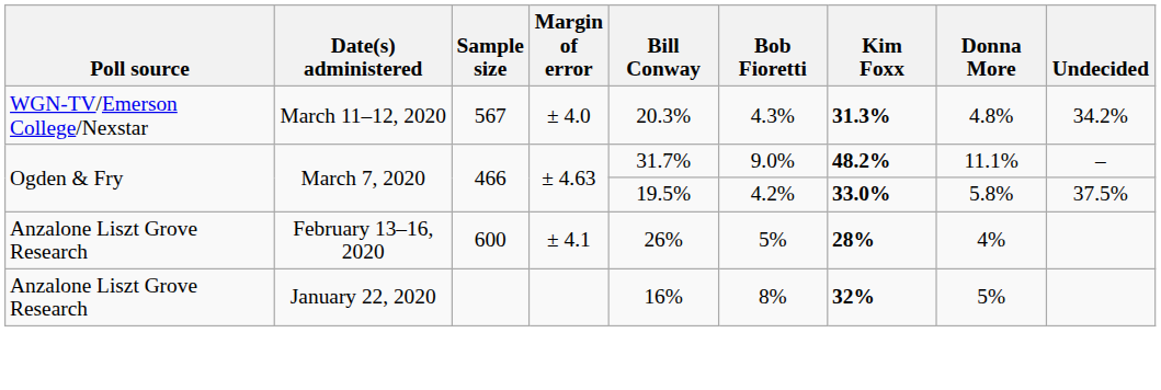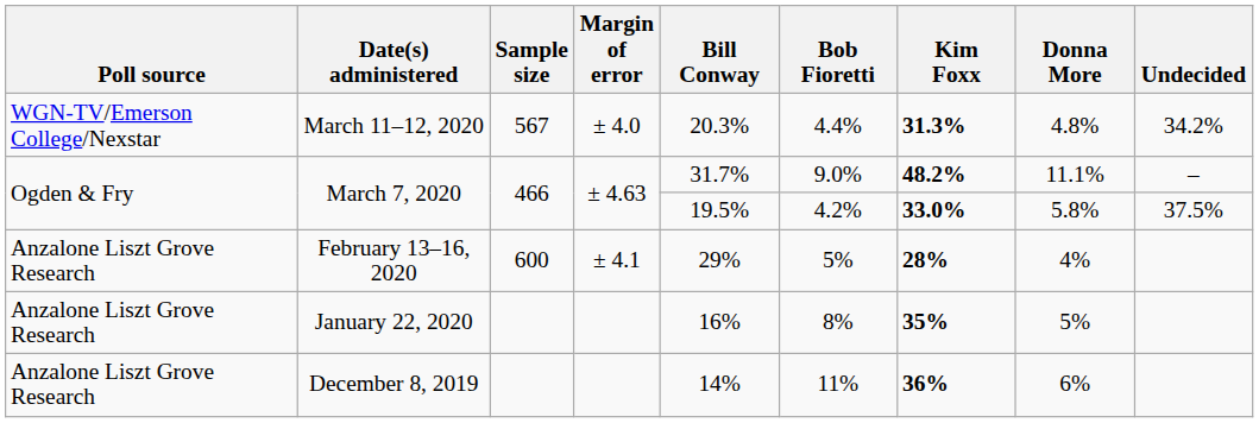March 11–12, 2020 | Bob Fioretti: 4.3% -> 4.4%
February 13–16, 2020 | Bill Conway: 26% -> 29%
January 22, 2020 | Kim Foxx: 32% -> 35%
+ row: Anzalone Liszt Grove Research | December 8, 2019 | 14% | 11% | 36% | 6%
